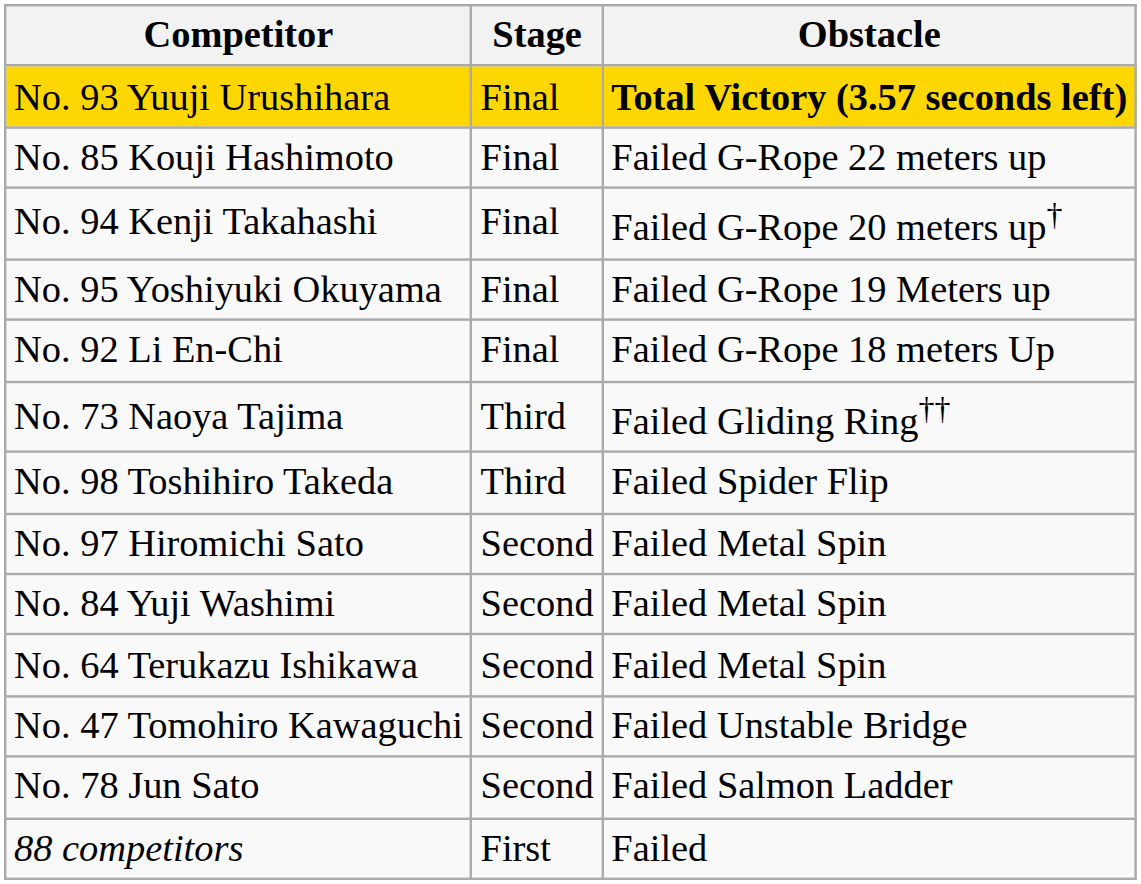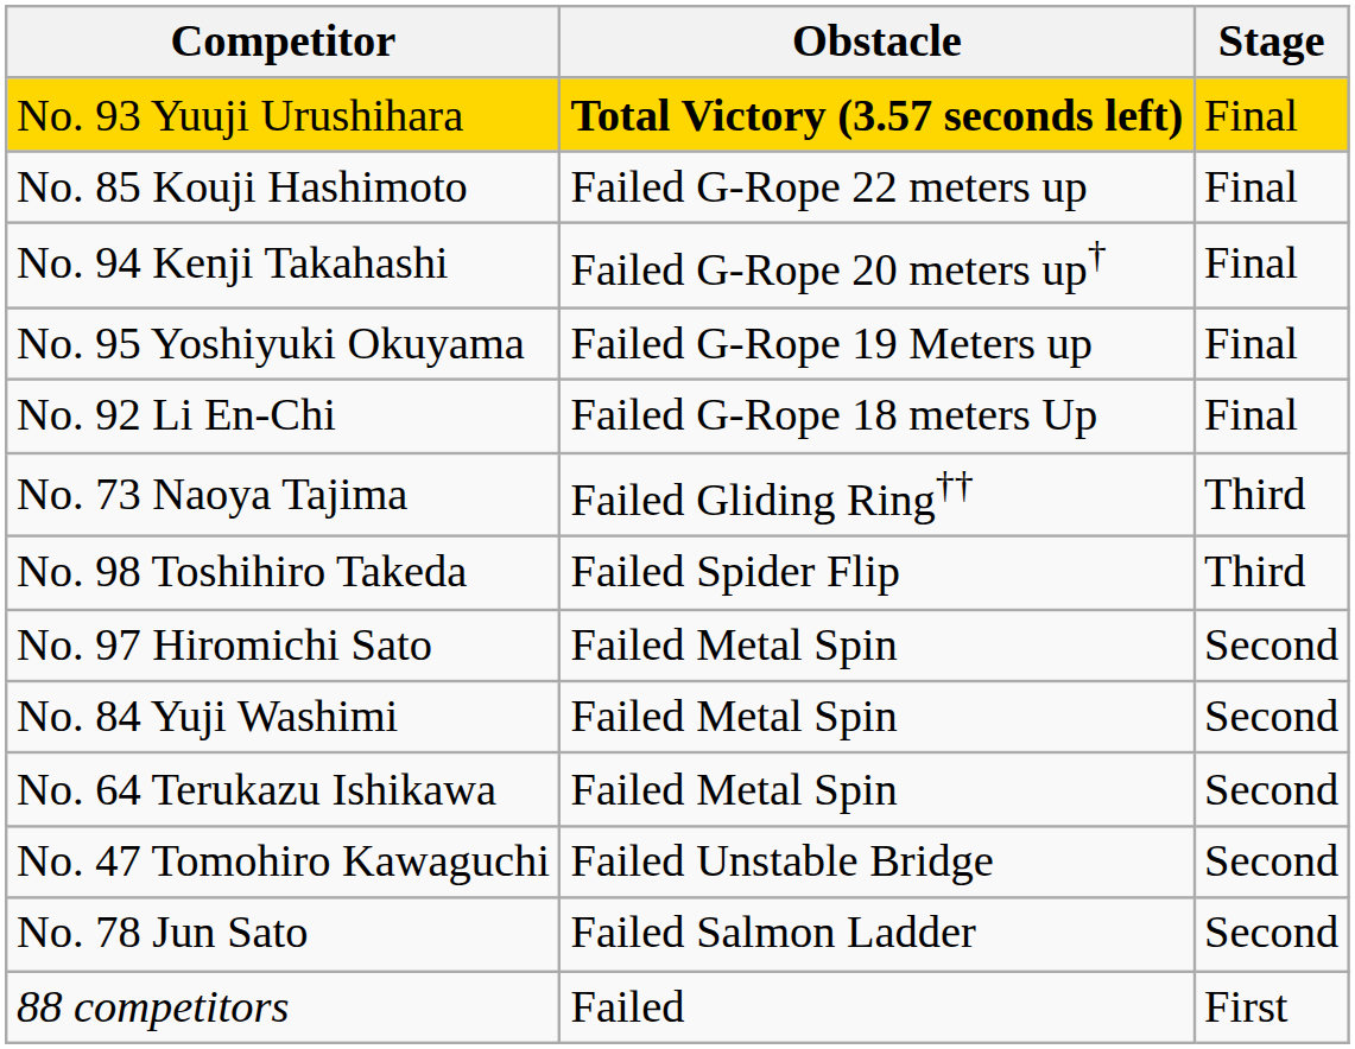columns swapped: Stage <-> Obstacle
